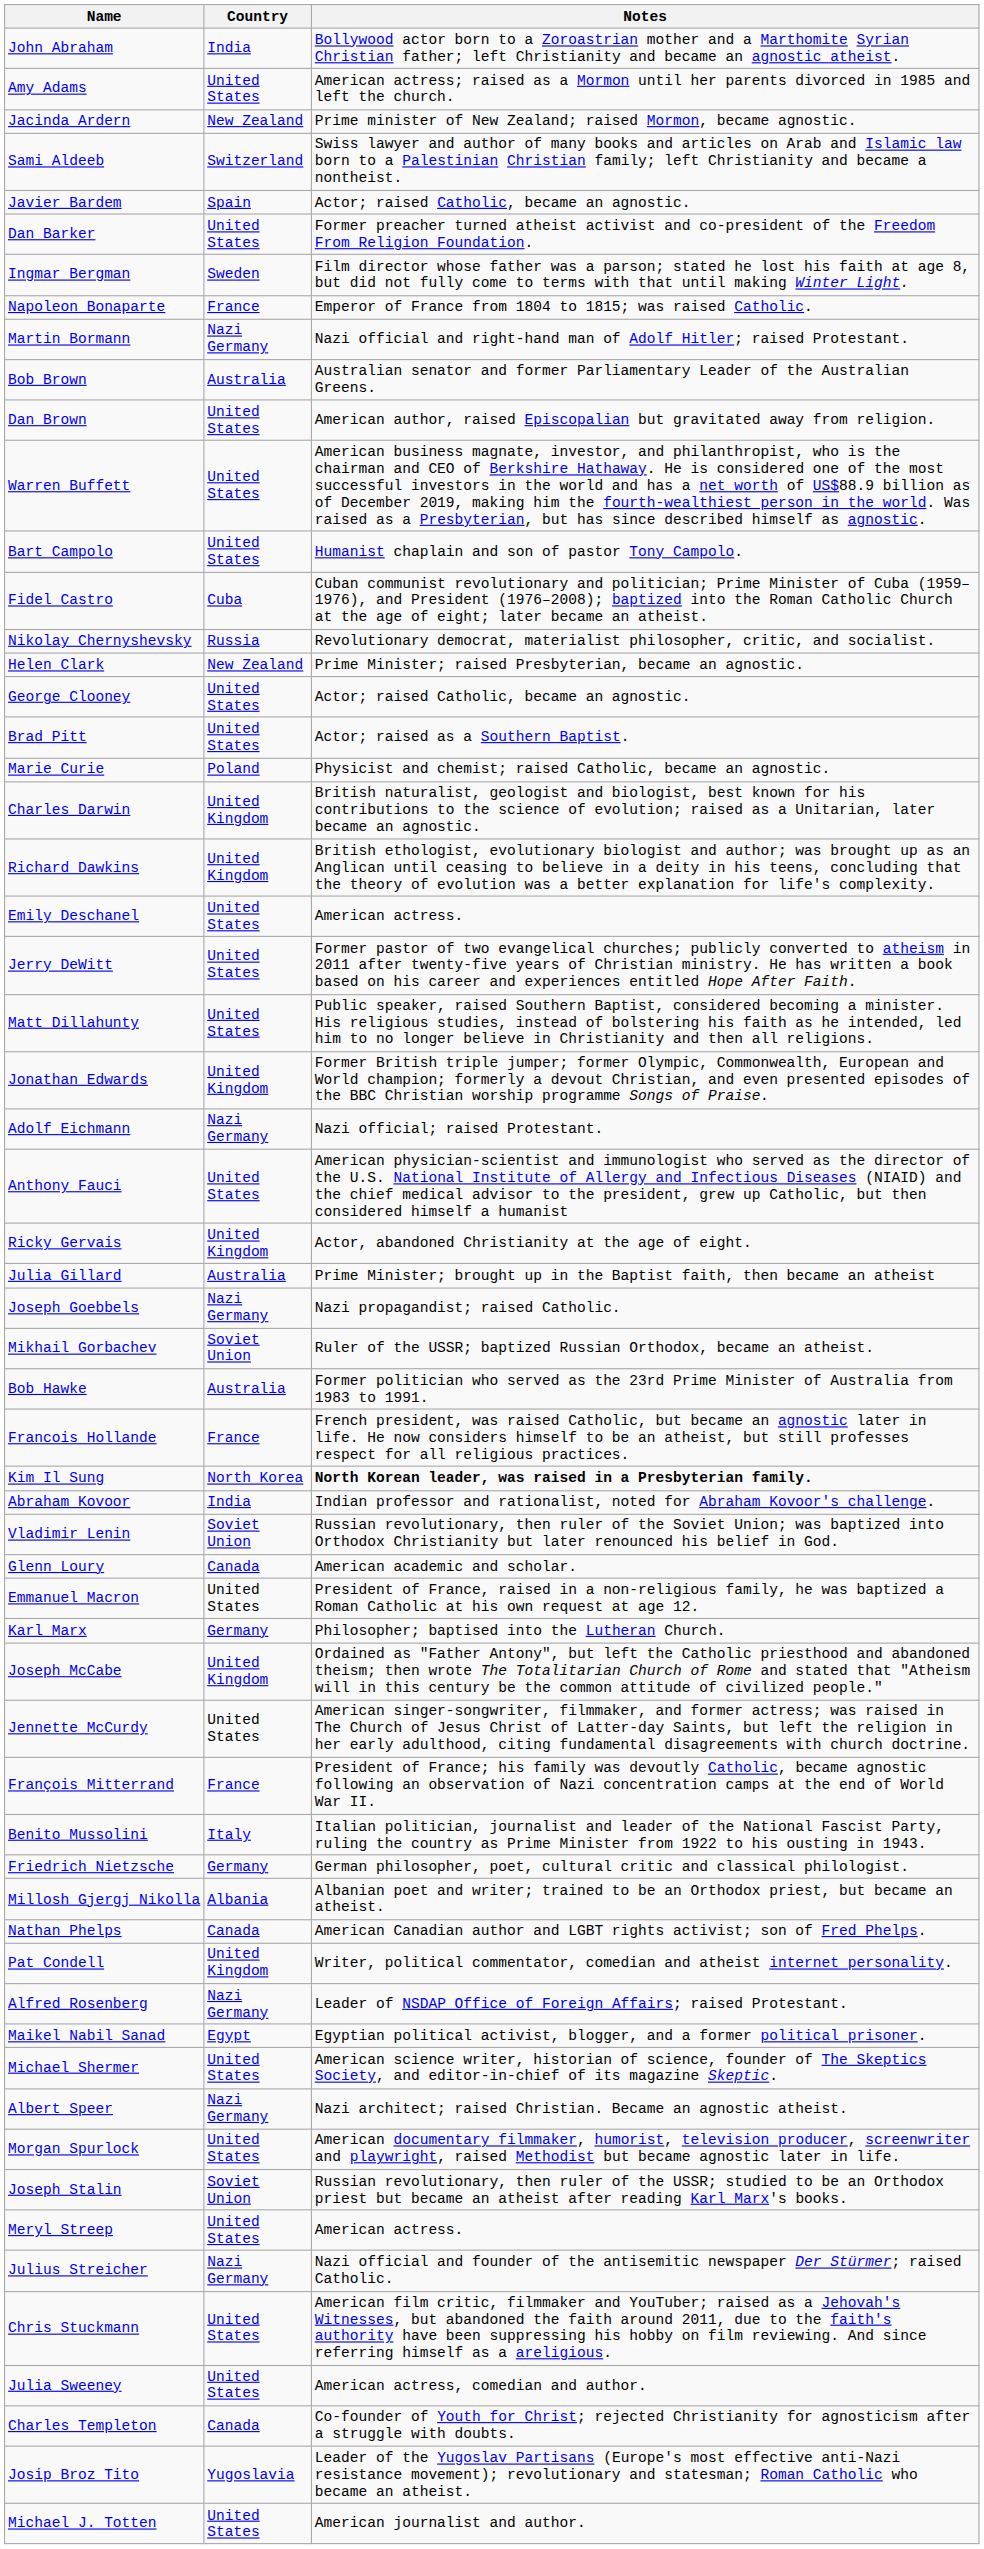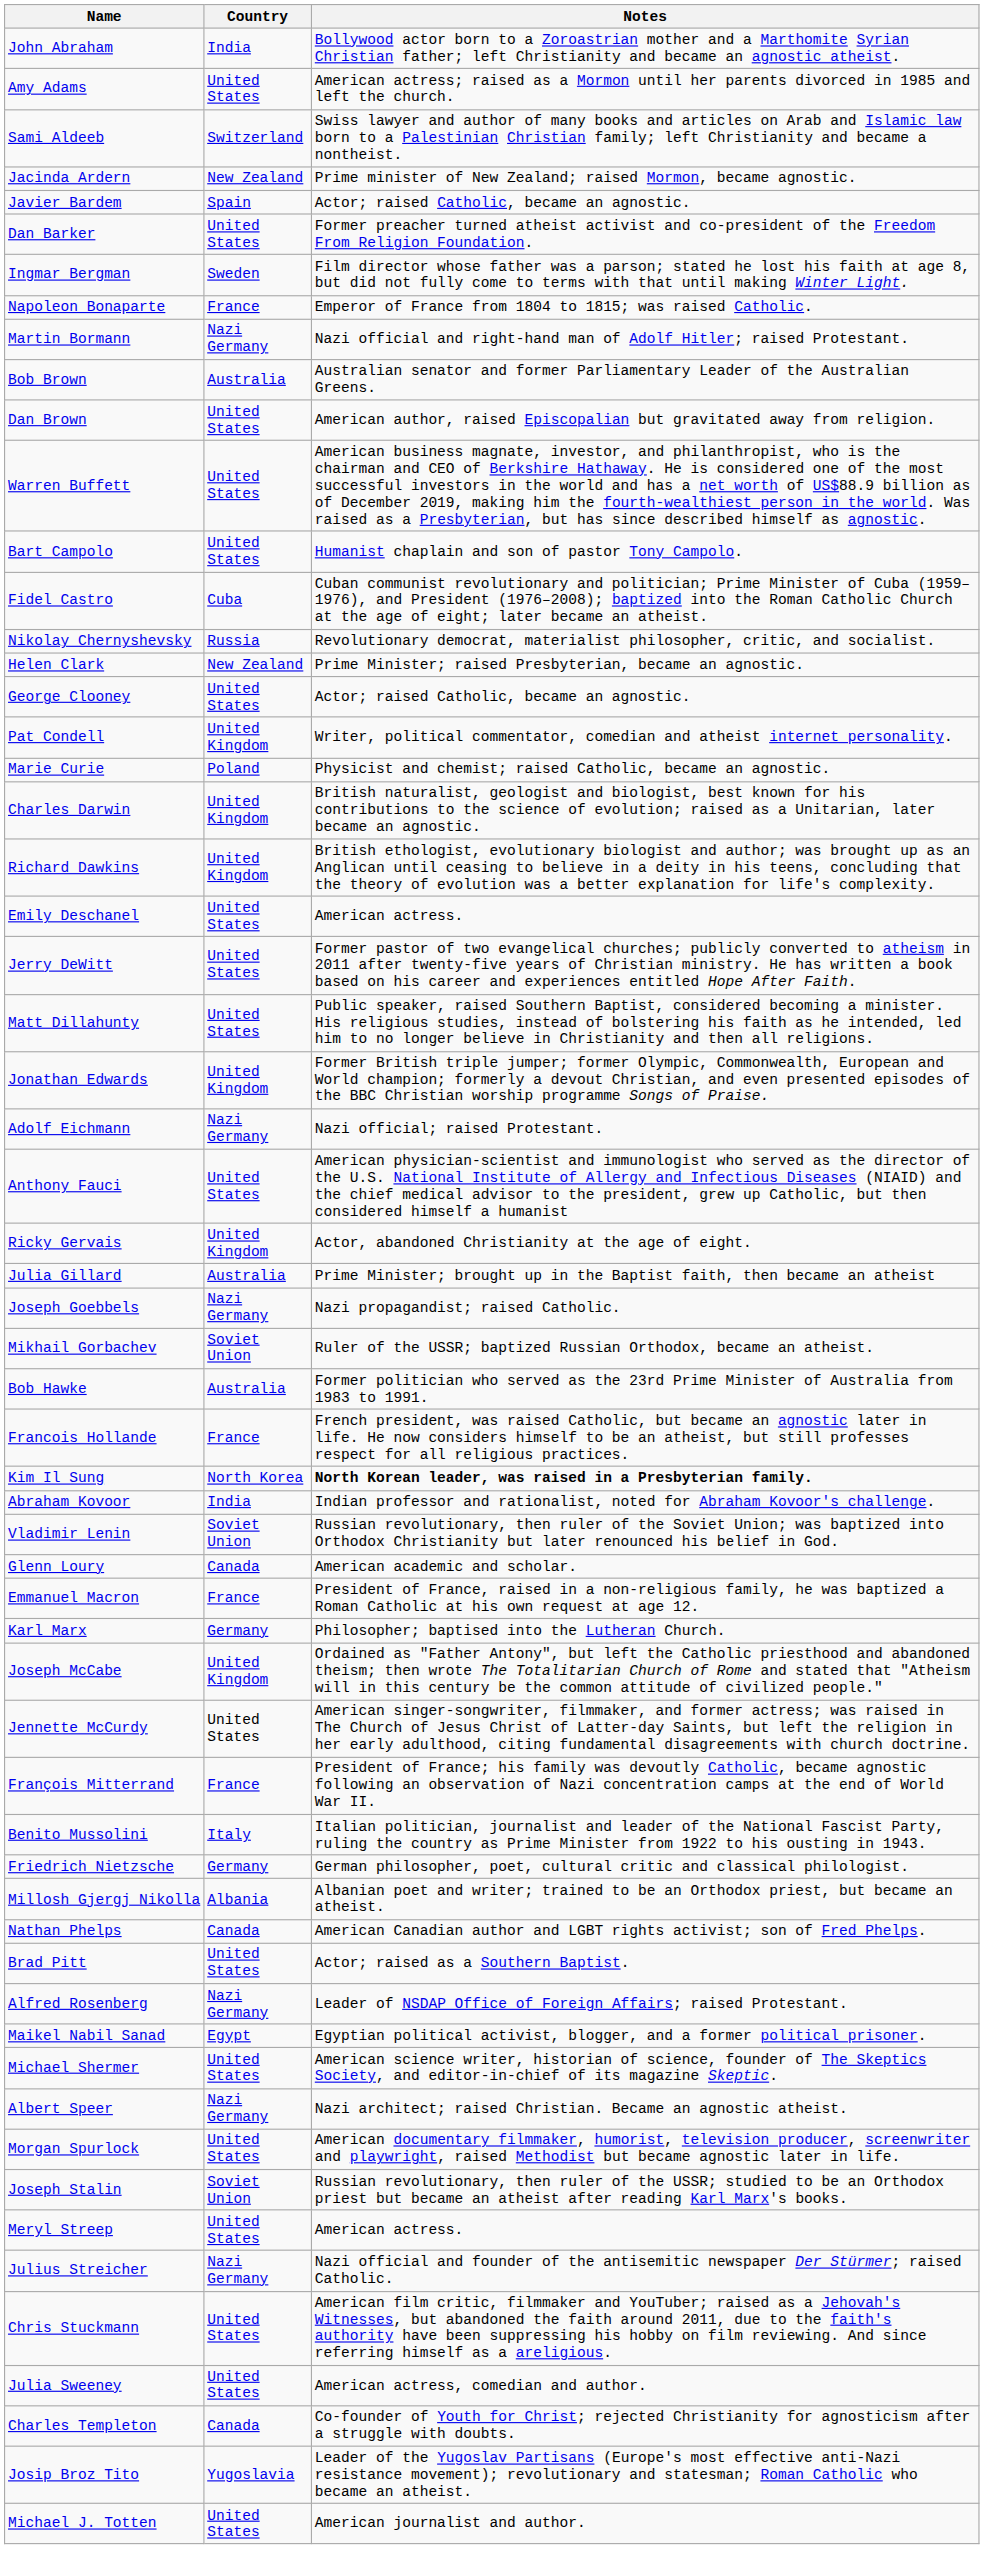rows swapped: Sami Aldeeb <-> Jacinda Ardern
rows swapped: Pat Condell <-> Brad Pitt
Emmanuel Macron | Country: United States -> France
